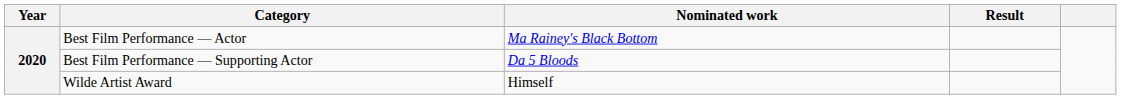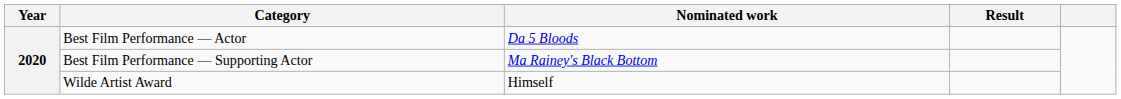Best Film Performance — Actor | Nominated work: Ma Rainey's Black Bottom -> Da 5 Bloods
Best Film Performance — Supporting Actor | Nominated work: Da 5 Bloods -> Ma Rainey's Black Bottom
